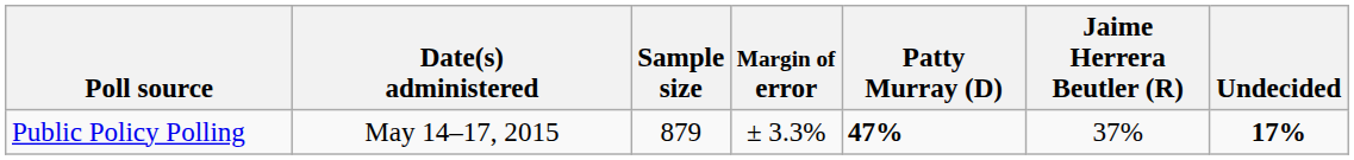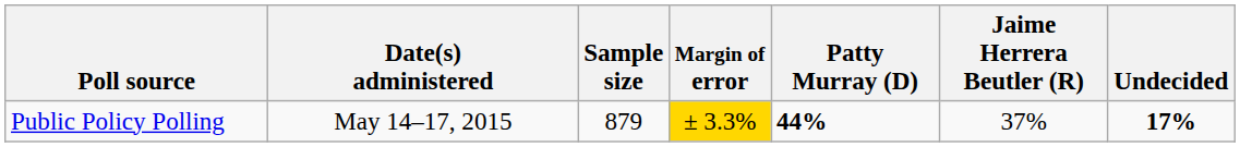Public Policy Polling | Margin of error: no background -> gold background
Public Policy Polling | Patty Murray (D): 47% -> 44%
